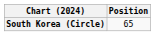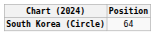South Korea (Circle) | Position: 65 -> 64
